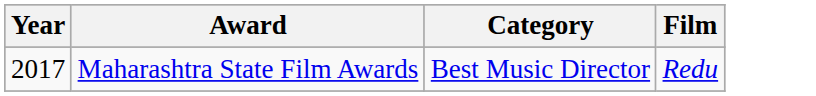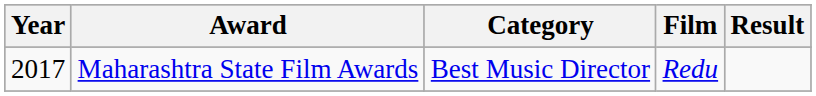+ column: Result
